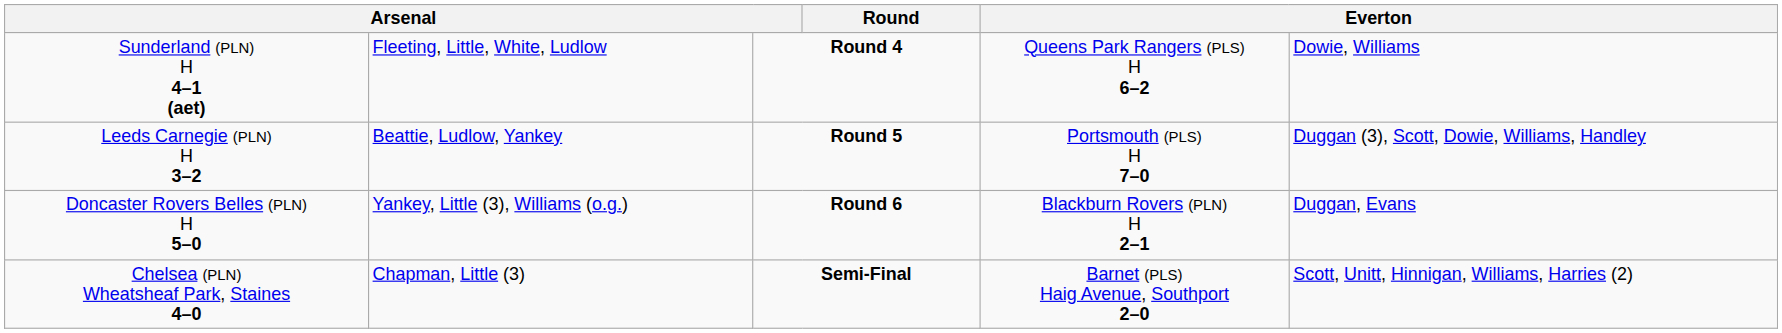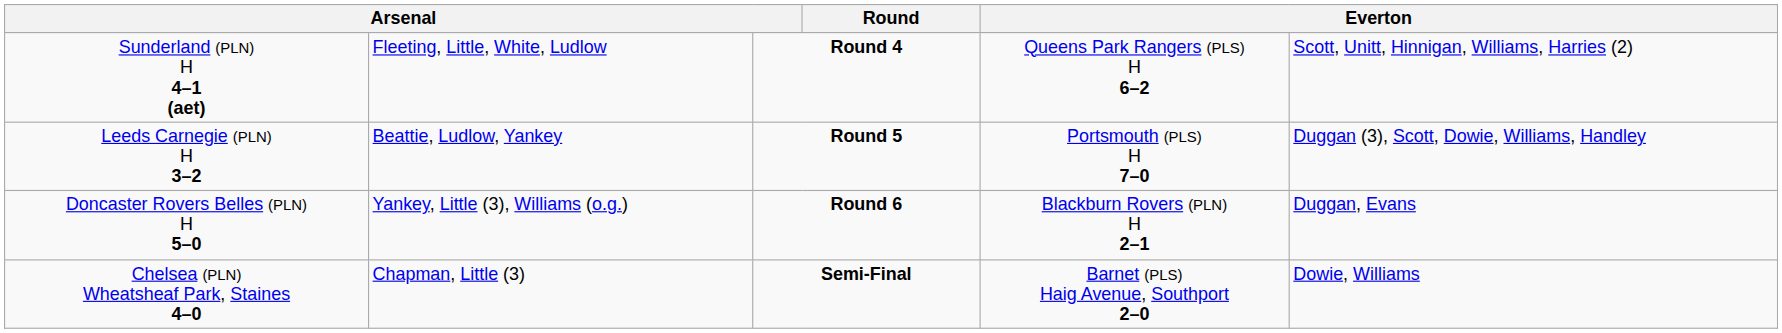Sunderland (PLN) H 4–1 (aet) | column 6: Dowie, Williams -> Scott, Unitt, Hinnigan, Williams, Harries (2)
Chelsea (PLN) Wheatsheaf Park, Staines 4–0 | column 6: Scott, Unitt, Hinnigan, Williams, Harries (2) -> Dowie, Williams
